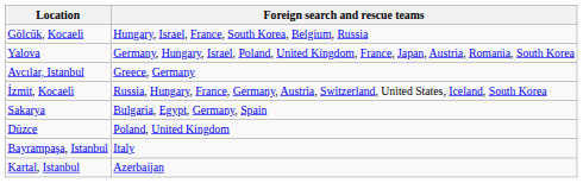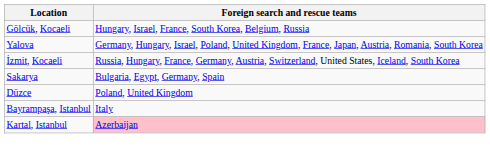- row: Avcılar, Istanbul | Greece, Germany
Kartal, Istanbul | Foreign search and rescue teams: no background -> pink background
